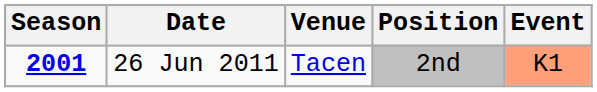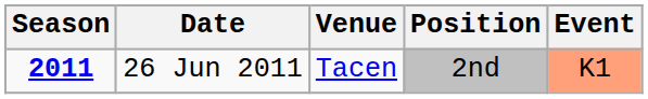26 Jun 2011 | Season: 2001 -> 2011
